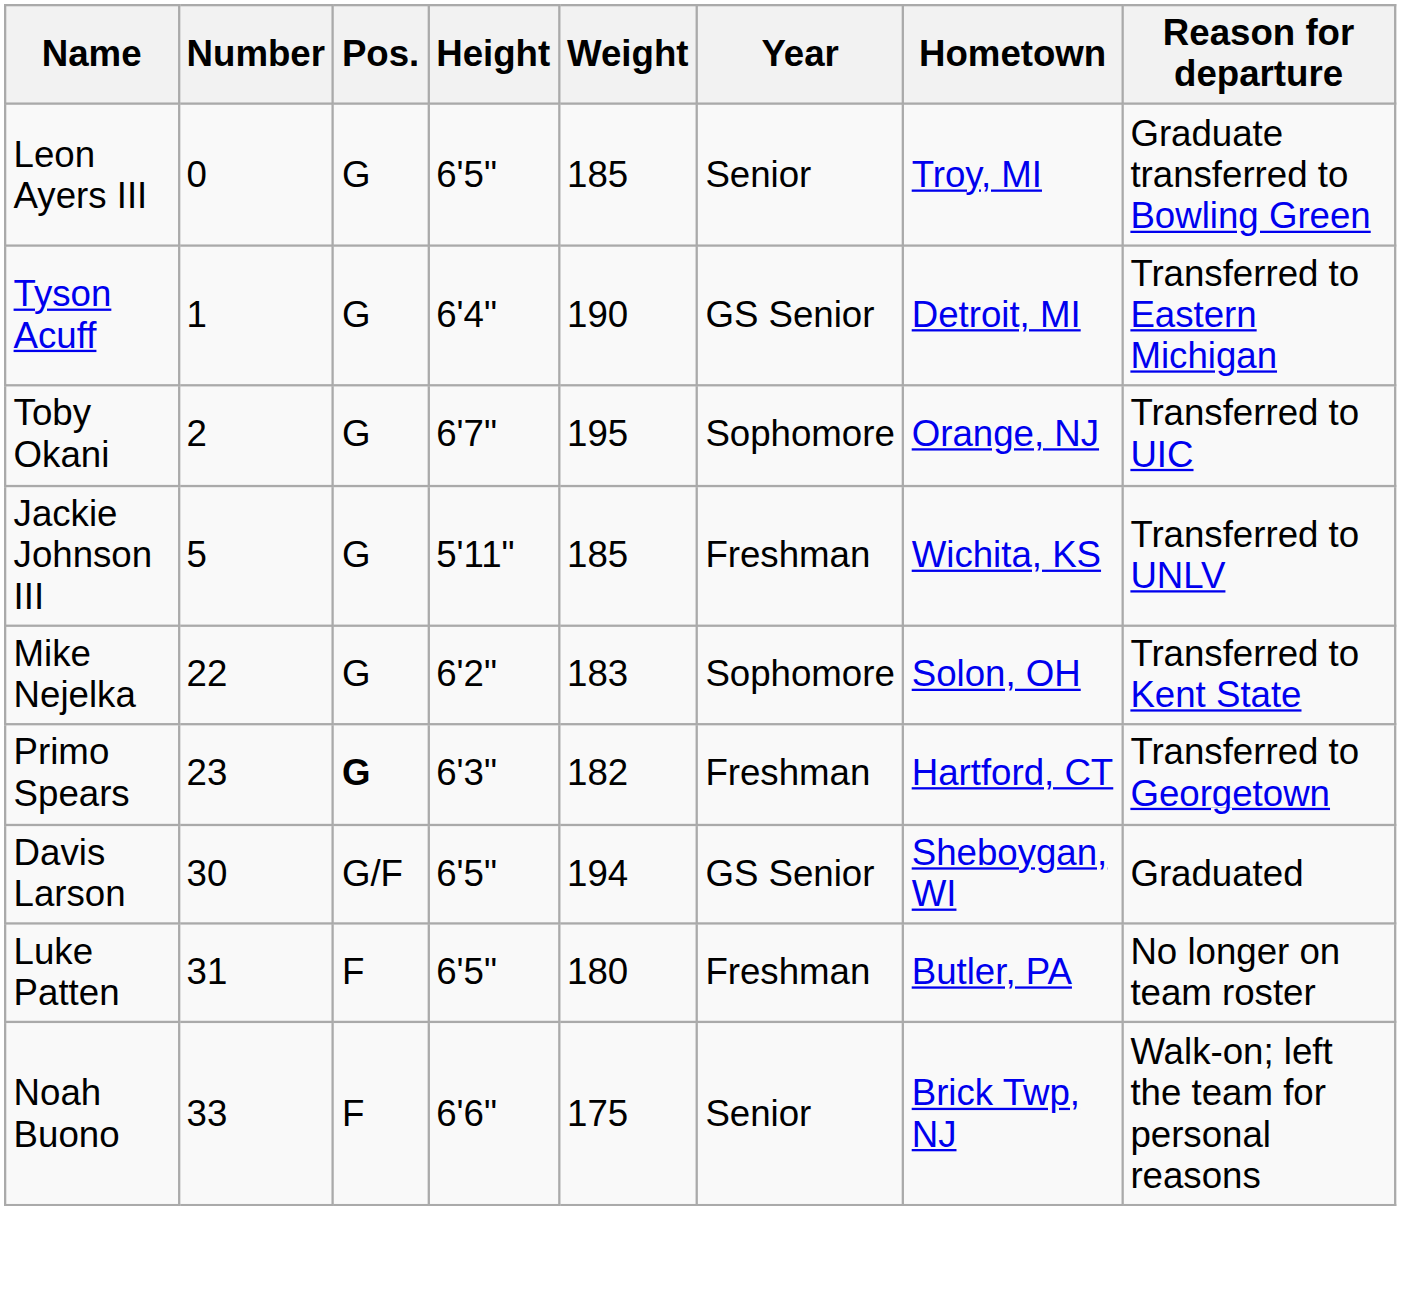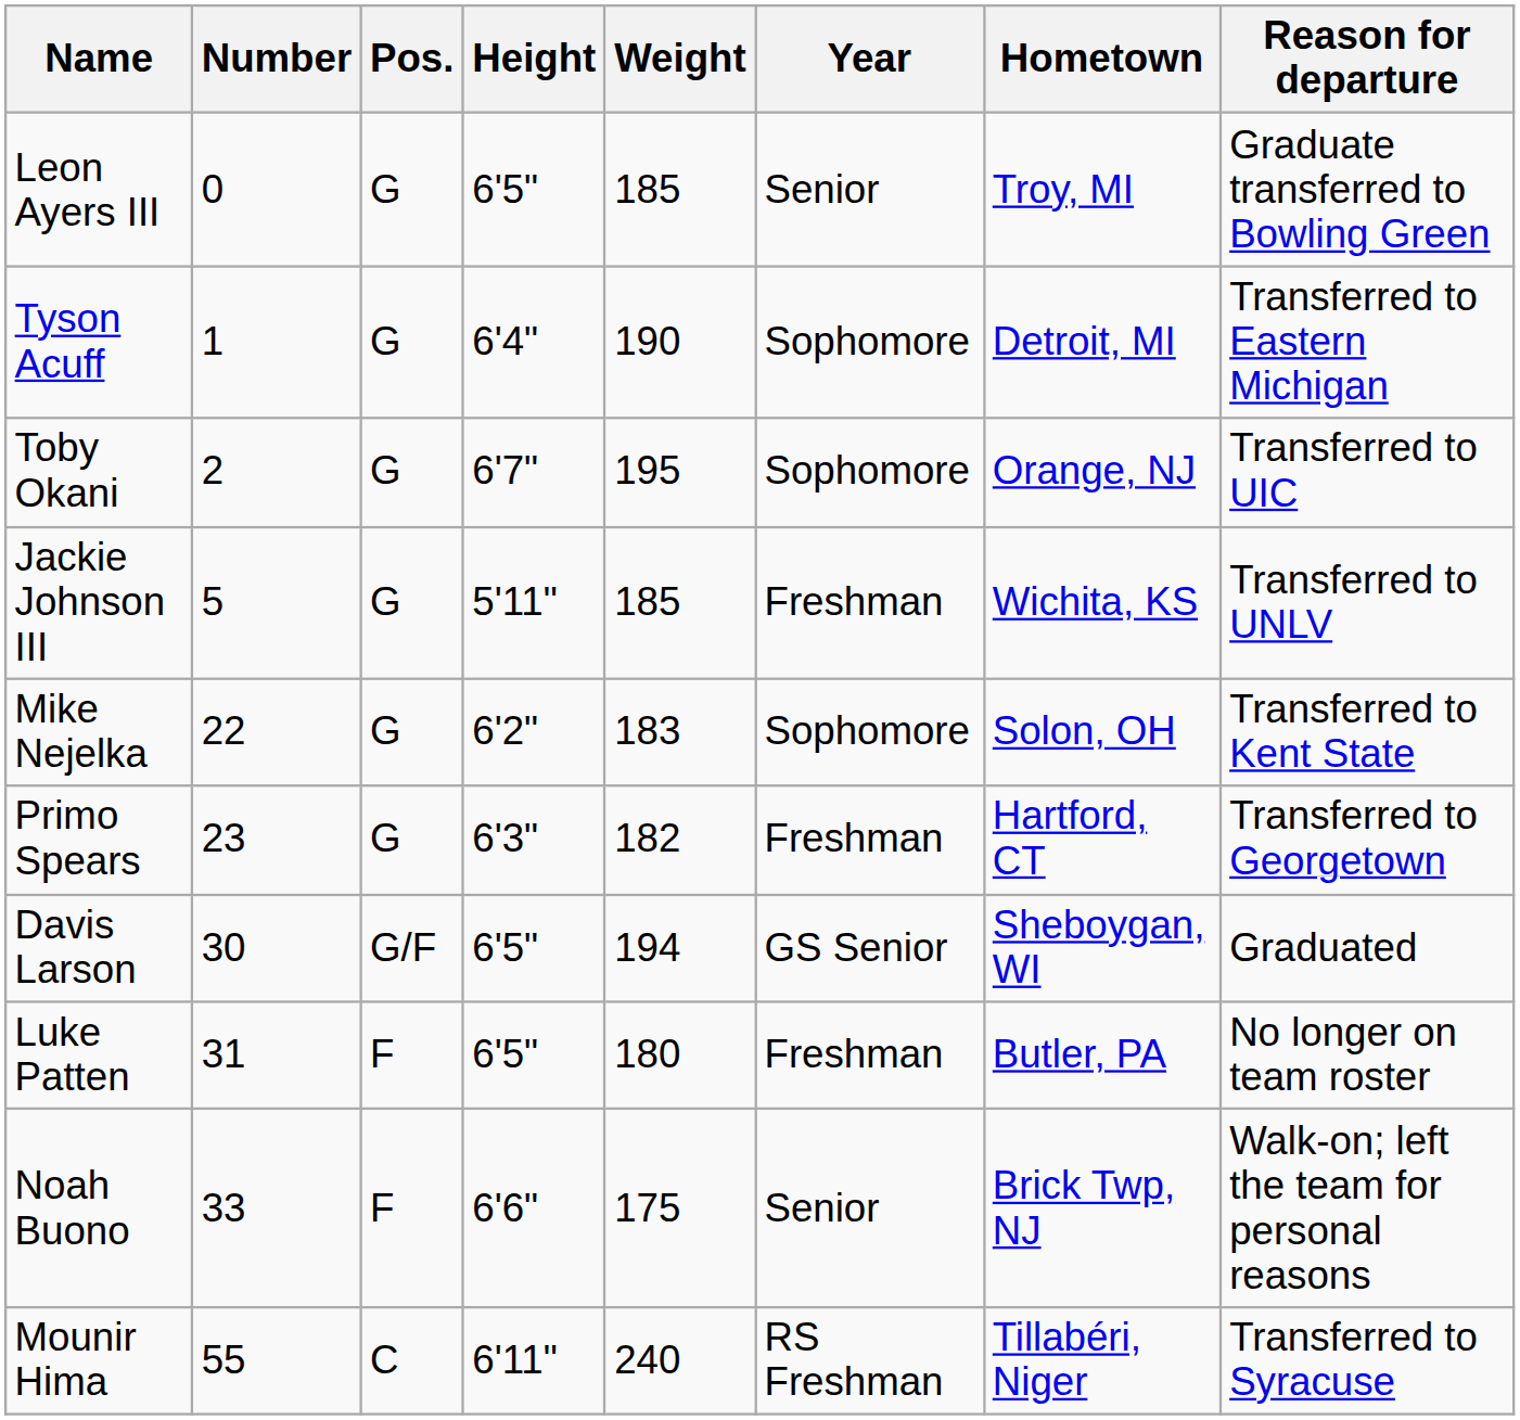Tyson Acuff | Year: GS Senior -> Sophomore
Primo Spears | Pos.: bold -> normal
+ row: Mounir Hima | 55 | C | 6'11" | 240 | RS Freshman | Tillabéri, Niger | Transferred to Syracuse
